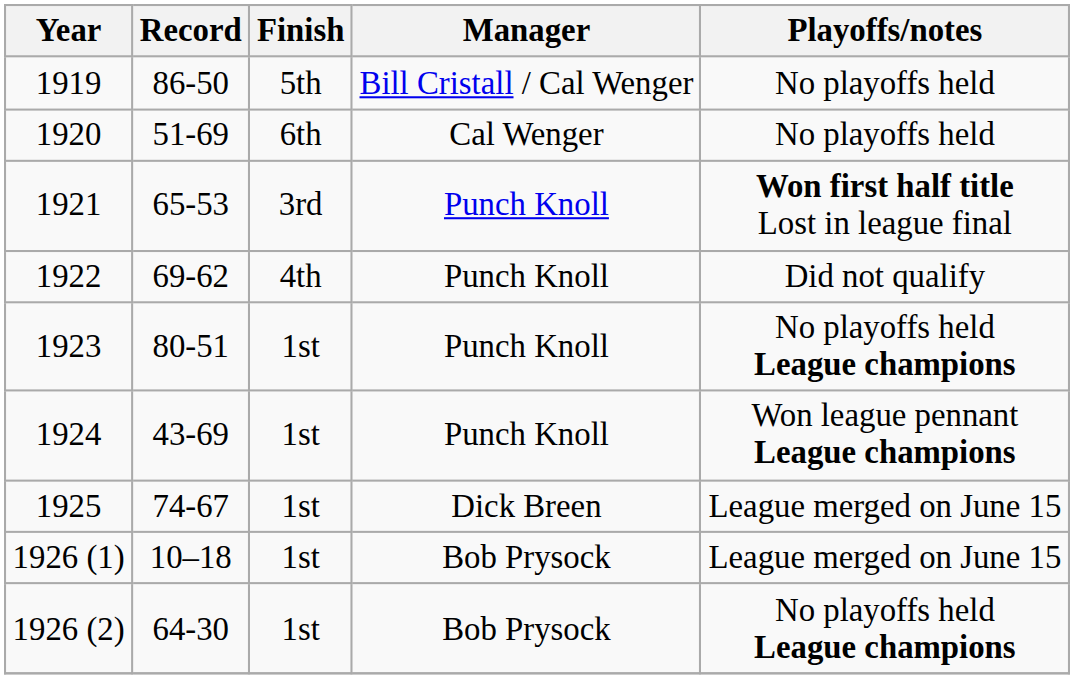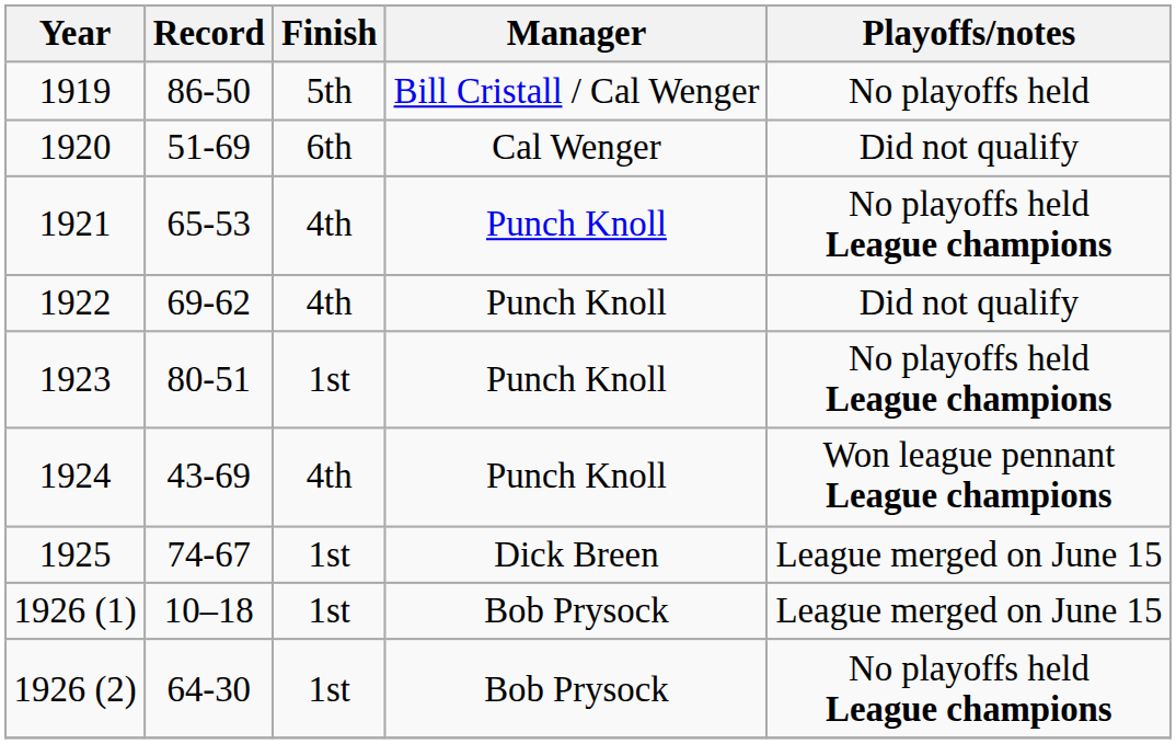1920 | Playoffs/notes: No playoffs held -> Did not qualify
1921 | Finish: 3rd -> 4th
1921 | Playoffs/notes: Won first half title Lost in league final -> No playoffs held League champions
1924 | Finish: 1st -> 4th
